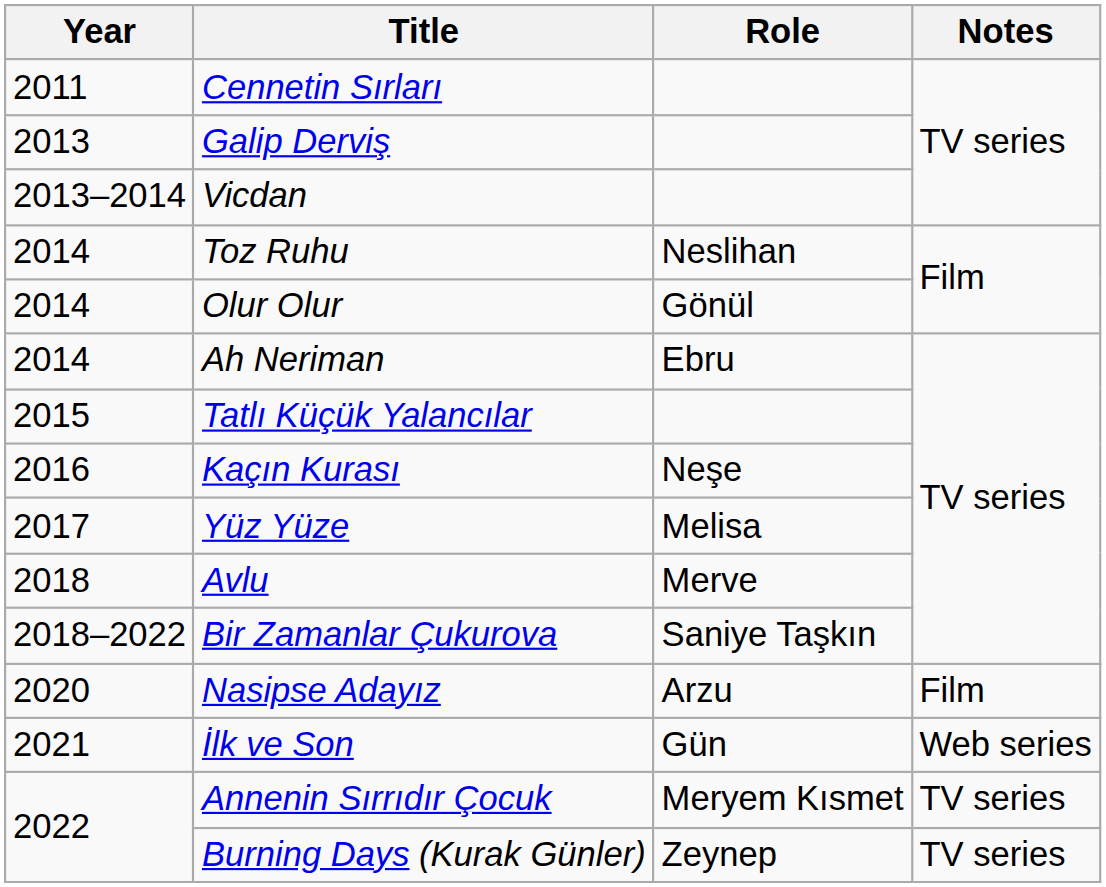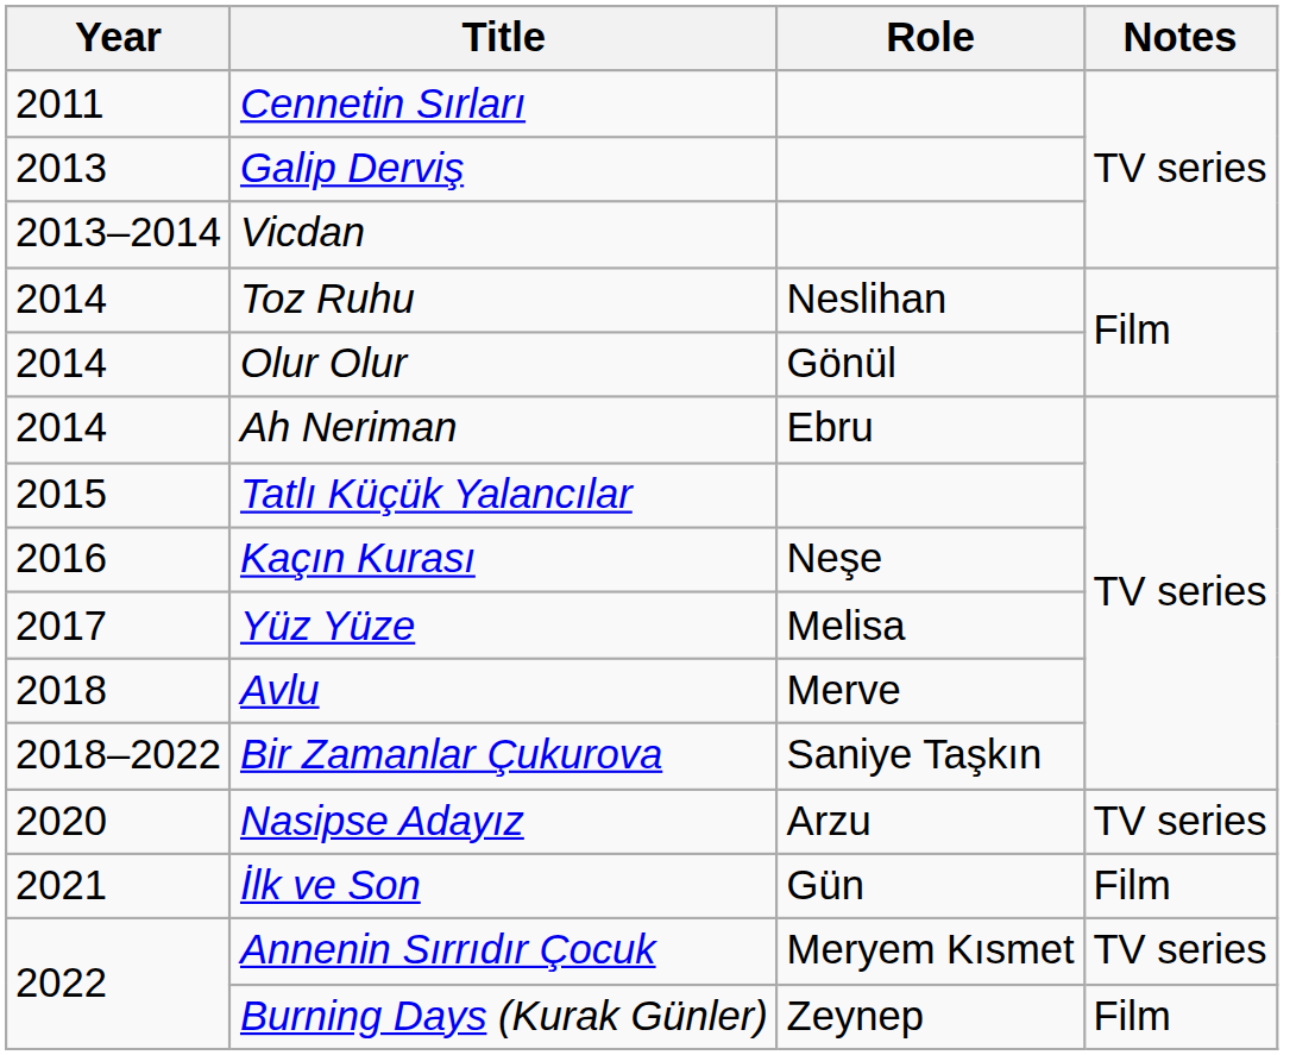Nasipse Adayız | Notes: Film -> TV series
İlk ve Son | Notes: Web series -> Film
Burning Days (Kurak Günler) | Notes: TV series -> Film
